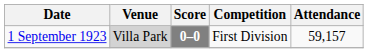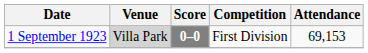1 September 1923 | Attendance: 59,157 -> 69,153
